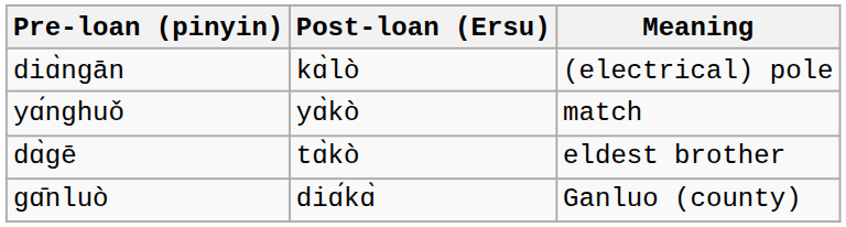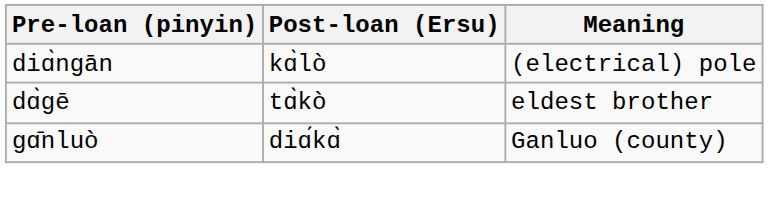- row: yɑ́nghuǒ | yɑ̀kò | match
